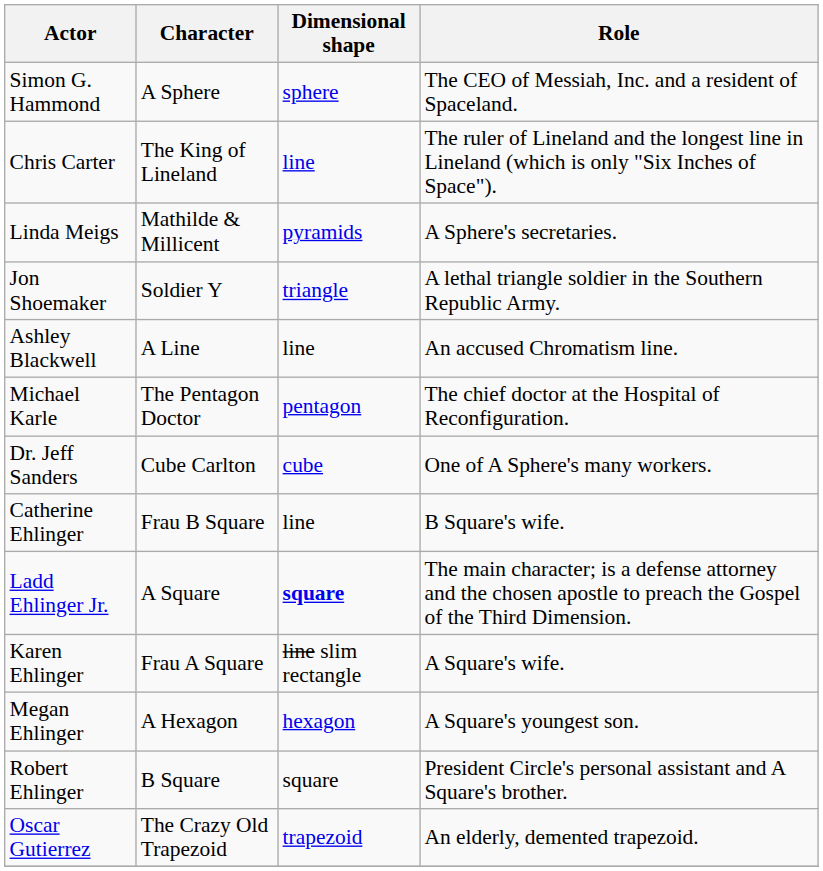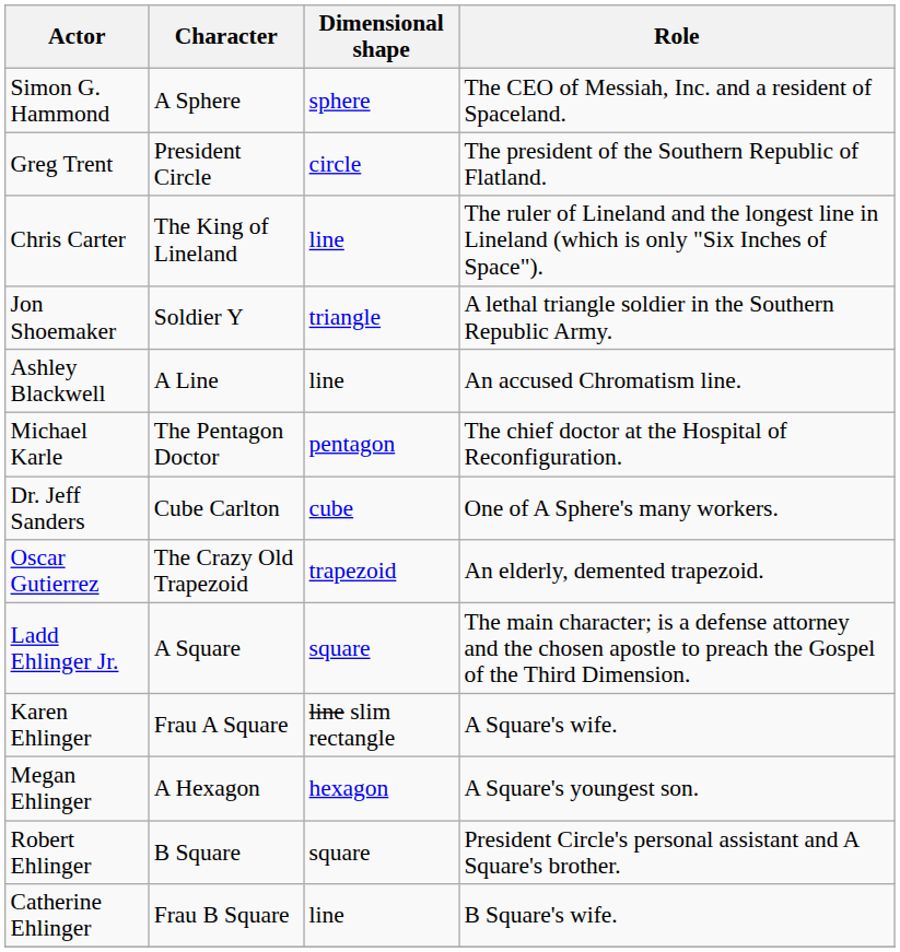+ row: Greg Trent | President Circle | circle | The president of the Southern Republic of Flatland.
- row: Linda Meigs | Mathilde & Millicent | pyramids | A Sphere's secretaries.
rows swapped: Oscar Gutierrez <-> Catherine Ehlinger
Ladd Ehlinger Jr. | Dimensional shape: bold -> normal
